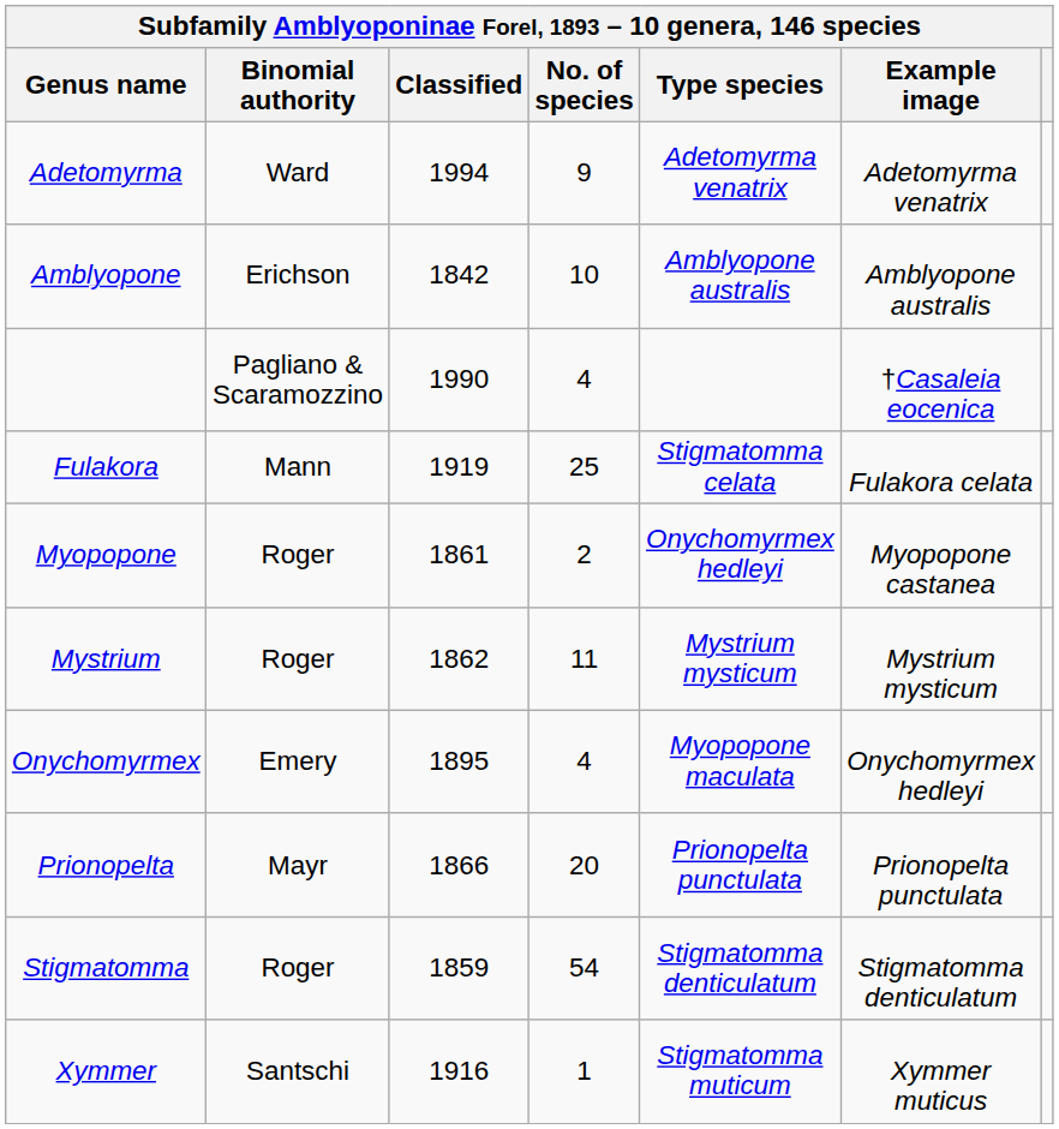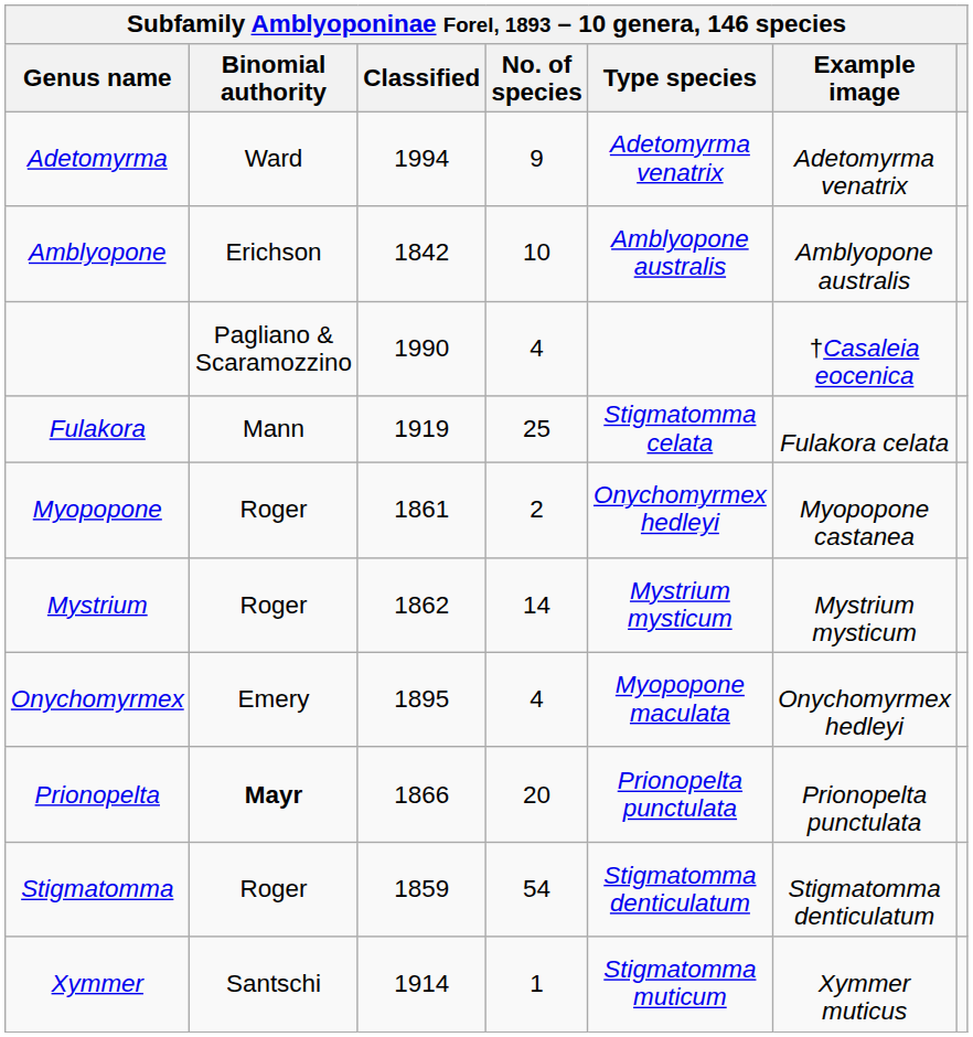Mystrium | No. of species: 11 -> 14
Prionopelta | Binomial authority: normal -> bold
Xymmer | Classified: 1916 -> 1914
